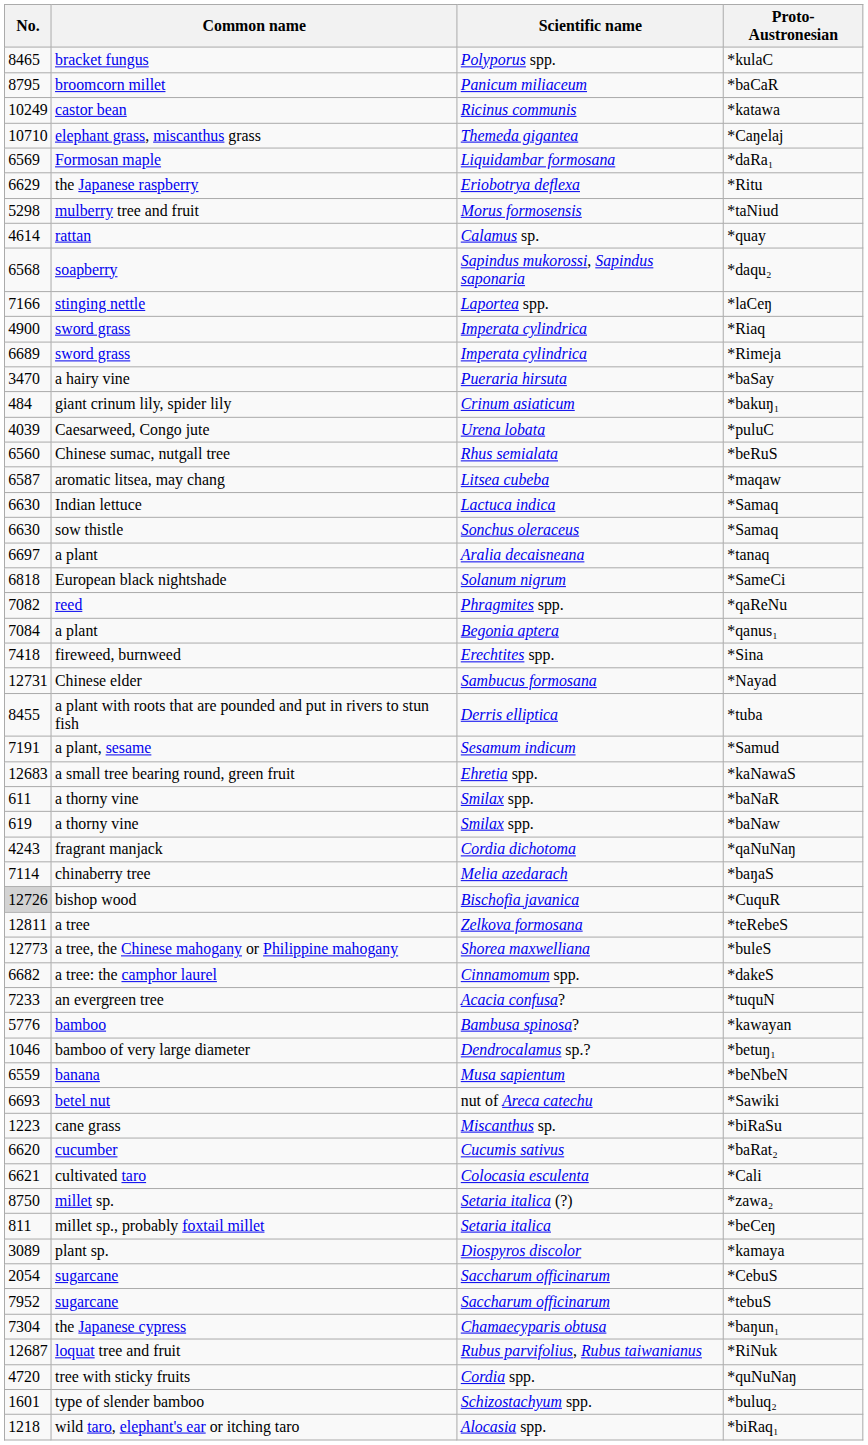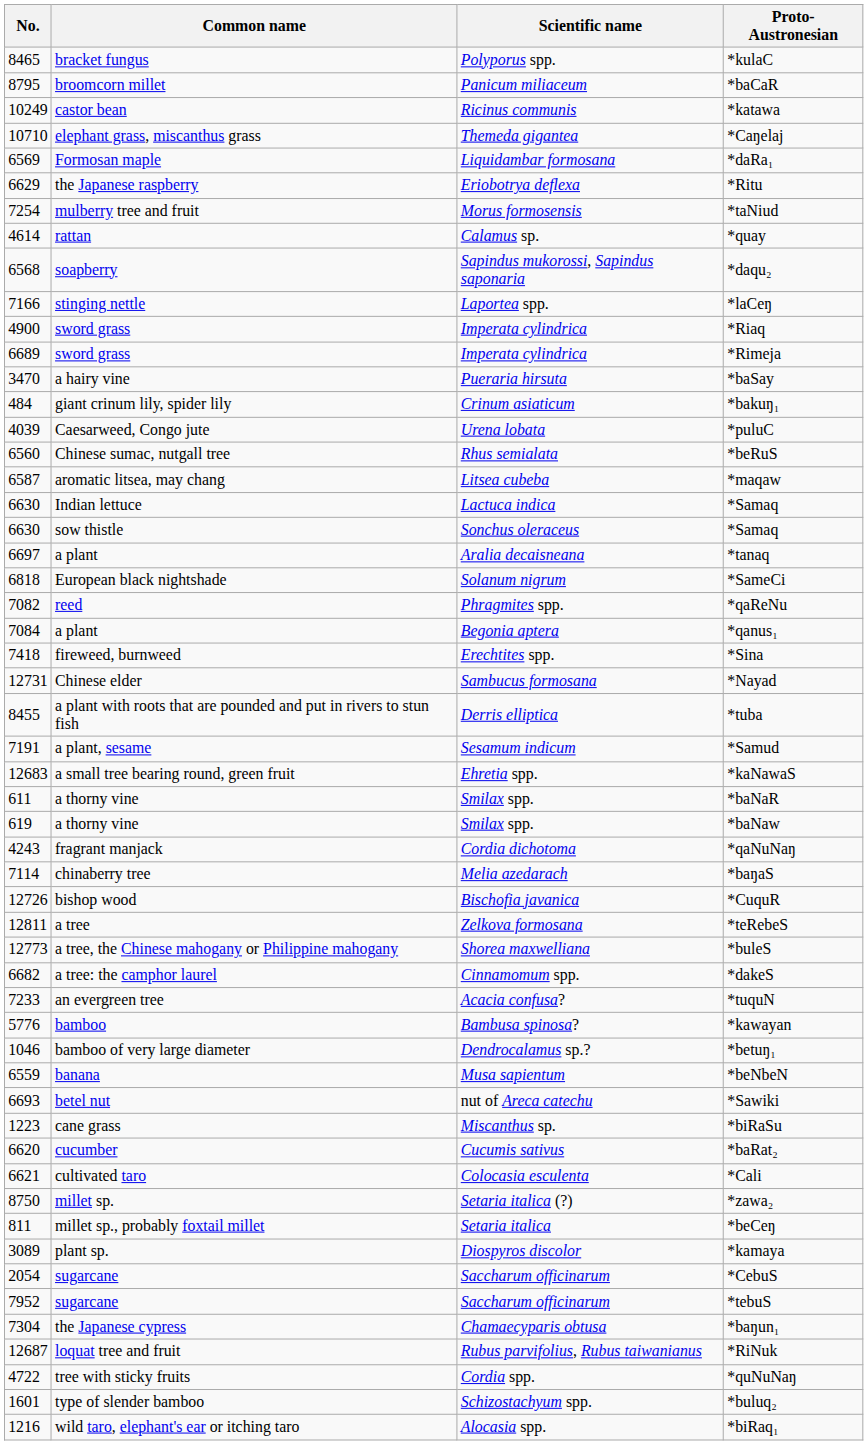*taNiud | No.: 5298 -> 7254
*CuquR | No.: lightgrey background -> no background
*quNuNaŋ | No.: 4720 -> 4722
*biRaq₁ | No.: 1218 -> 1216
